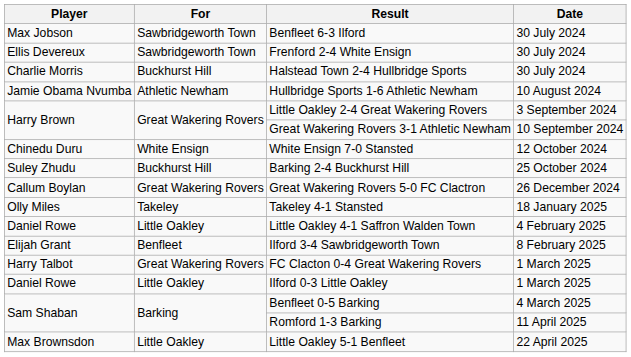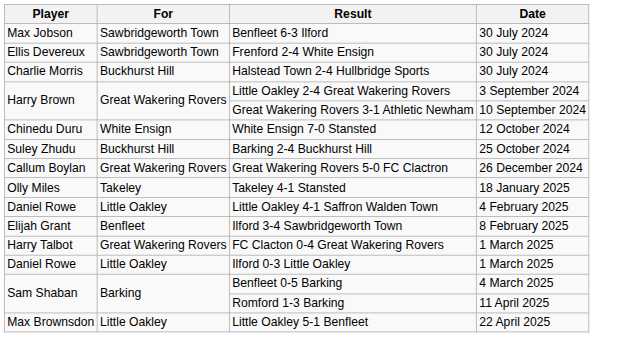- row: Jamie Obama Nvumba | Athletic Newham | Hullbridge Sports 1-6 Athletic Newham | 10 August 2024
